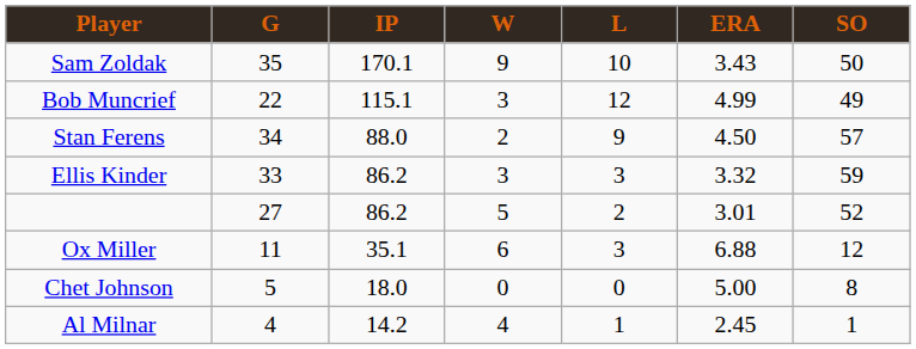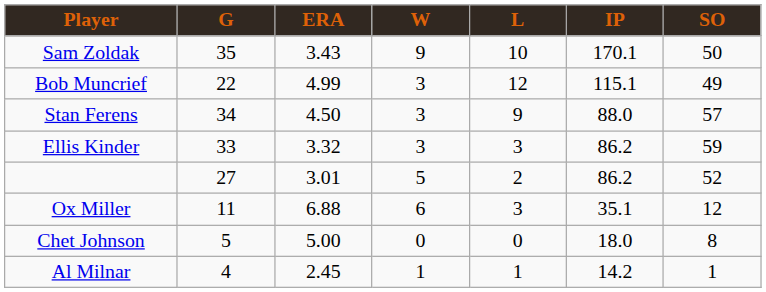columns swapped: IP <-> ERA
Stan Ferens | W: 2 -> 3
Al Milnar | W: 4 -> 1
